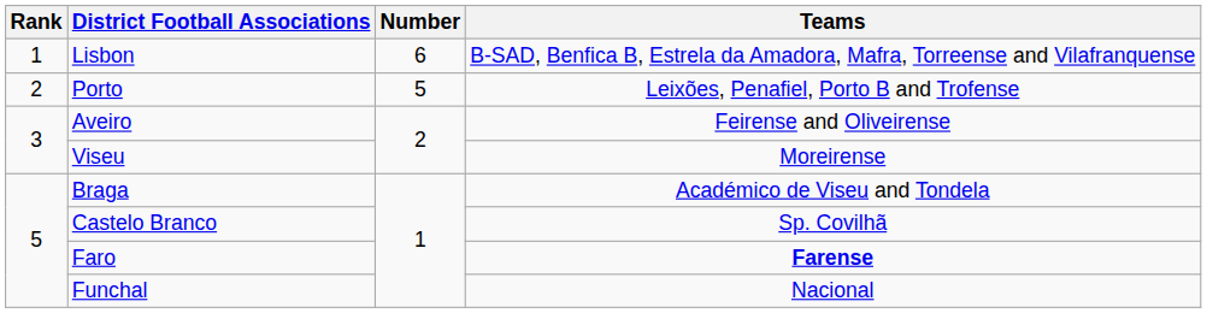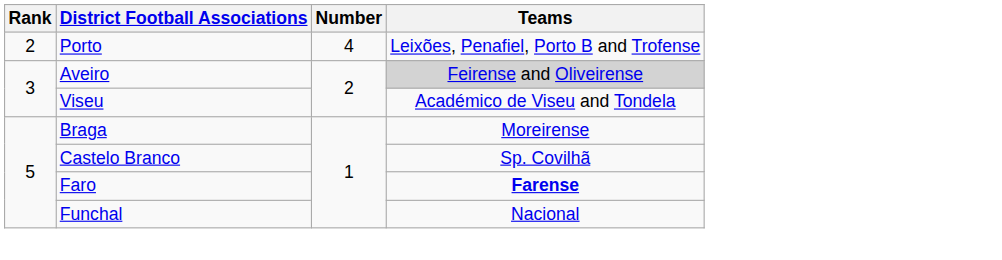- row: 1 | Lisbon | 6 | B-SAD, Benfica B, Estrela da Amadora, Mafra, Torreense and Vilafranquense
Porto | Number: 5 -> 4
Aveiro | Teams: no background -> lightgrey background
Viseu | Teams: Moreirense -> Académico de Viseu and Tondela
Braga | Teams: Académico de Viseu and Tondela -> Moreirense
